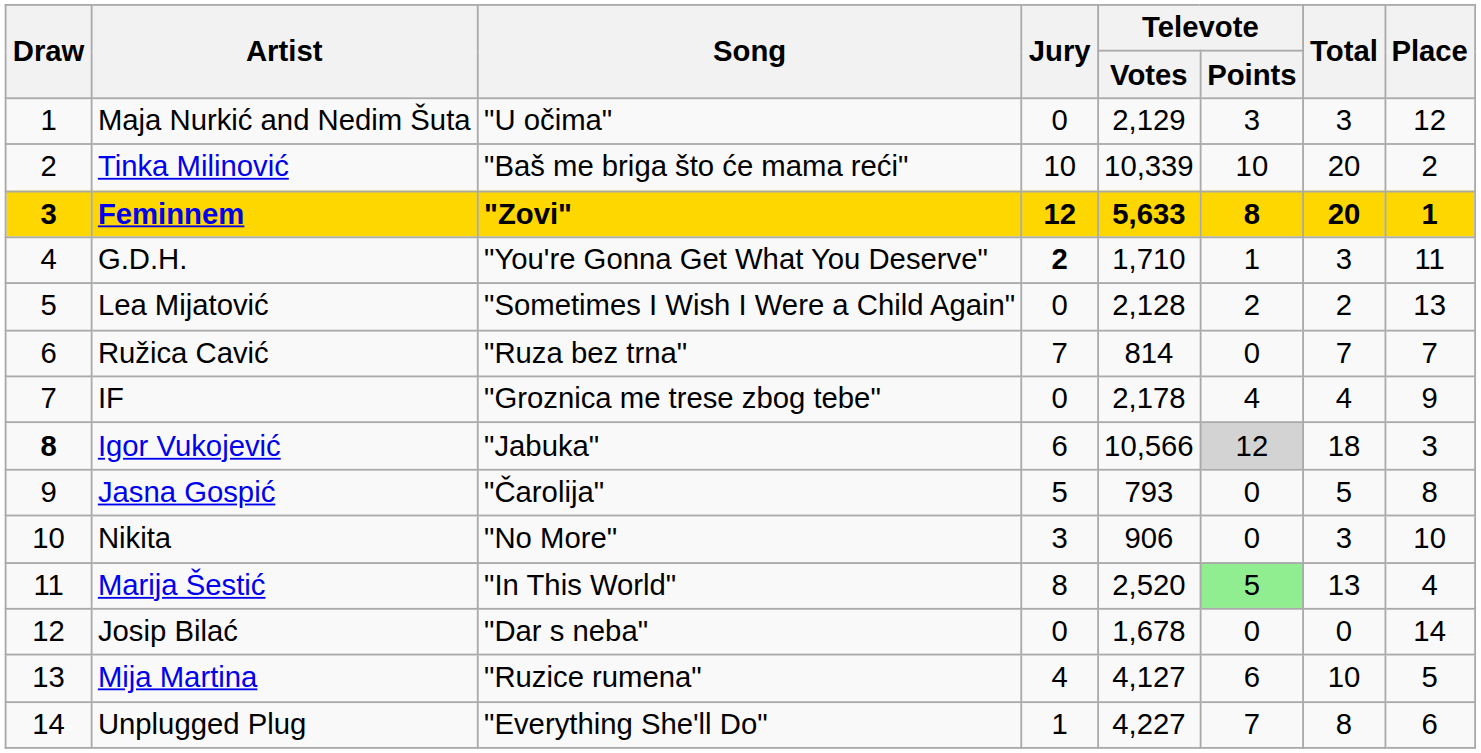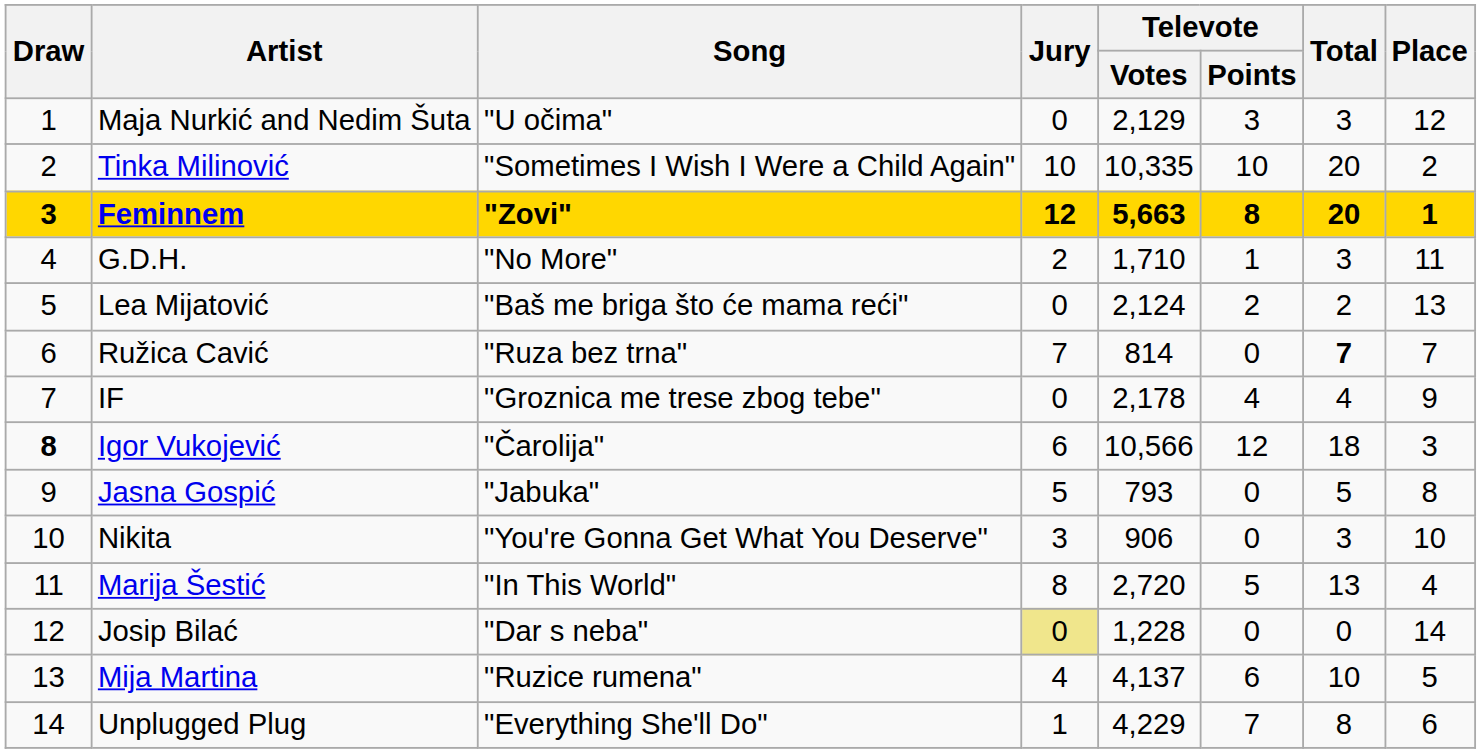Tinka Milinović | Song: "Baš me briga što će mama reći" -> "Sometimes I Wish I Were a Child Again"
Tinka Milinović | Televote / Votes: 10,339 -> 10,335
Feminnem | Televote / Votes: 5,633 -> 5,663
G.D.H. | Song: "You're Gonna Get What You Deserve" -> "No More"
G.D.H. | Jury: bold -> normal
Lea Mijatović | Song: "Sometimes I Wish I Were a Child Again" -> "Baš me briga što će mama reći"
Lea Mijatović | Televote / Votes: 2,128 -> 2,124
Ružica Cavić | Total: normal -> bold
Igor Vukojević | Song: "Jabuka" -> "Čarolija"
Igor Vukojević | Televote / Points: lightgrey background -> no background
Jasna Gospić | Song: "Čarolija" -> "Jabuka"
Nikita | Song: "No More" -> "You're Gonna Get What You Deserve"
Marija Šestić | Televote / Votes: 2,520 -> 2,720
Marija Šestić | Televote / Points: lightgreen background -> no background
Josip Bilać | Jury: no background -> khaki background
Josip Bilać | Televote / Votes: 1,678 -> 1,228
Mija Martina | Televote / Votes: 4,127 -> 4,137
Unplugged Plug | Televote / Votes: 4,227 -> 4,229
